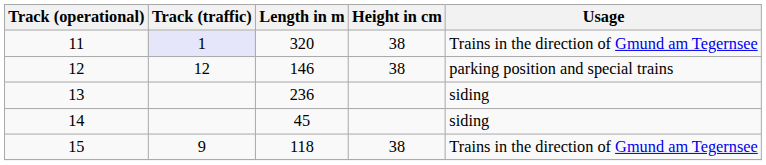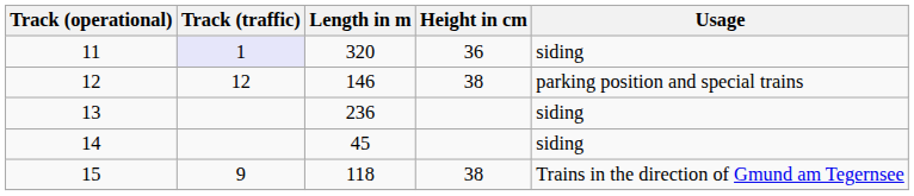11 | Height in cm: 38 -> 36
11 | Usage: Trains in the direction of Gmund am Tegernsee -> siding
